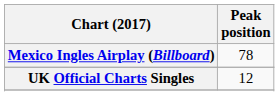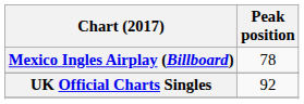UK Official Charts Singles | Peak position: 12 -> 92
